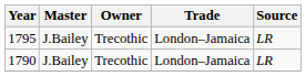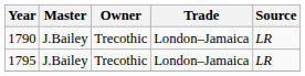rows swapped: 1790 <-> 1795
